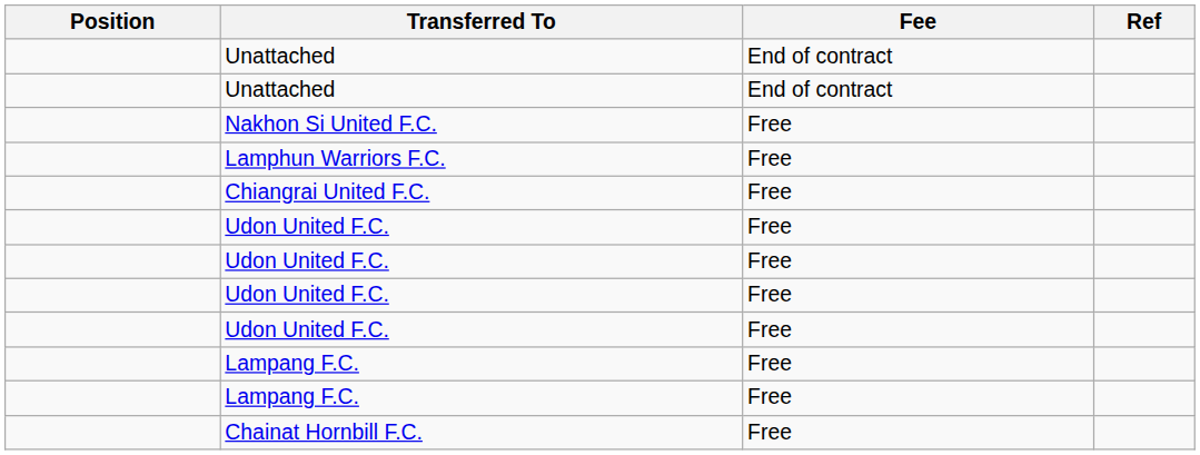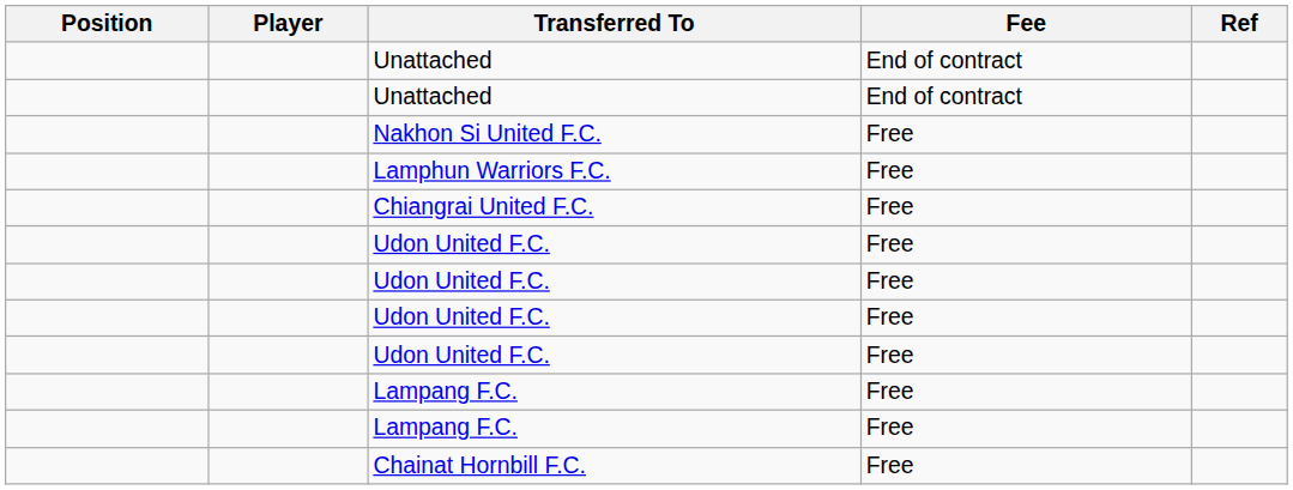+ column: Player
